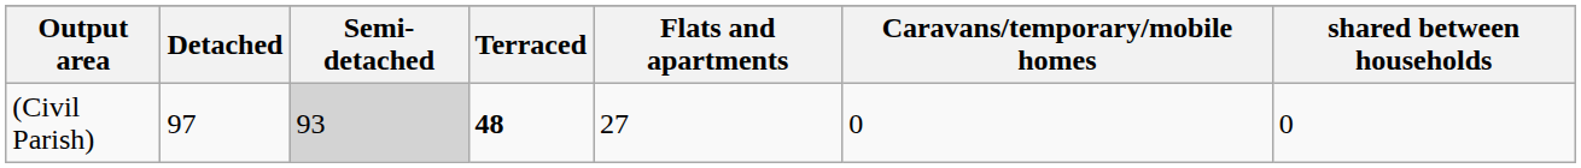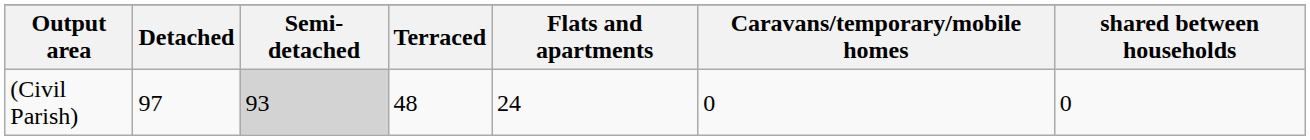(Civil Parish) | Terraced: bold -> normal
(Civil Parish) | Flats and apartments: 27 -> 24
